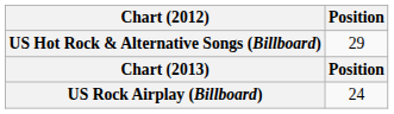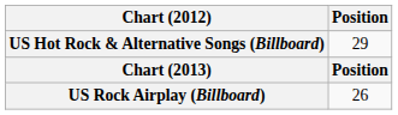US Rock Airplay (Billboard) | Position: 24 -> 26
